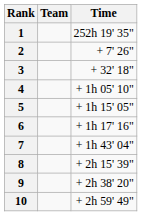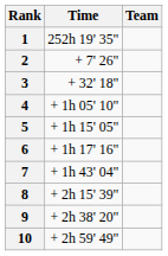columns swapped: Team <-> Time
